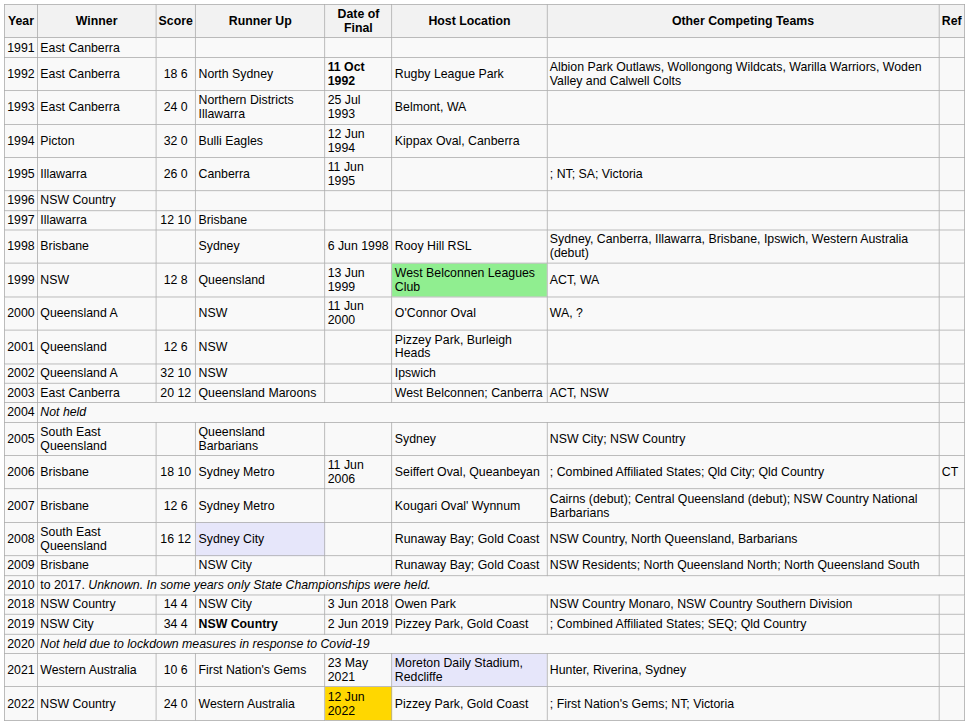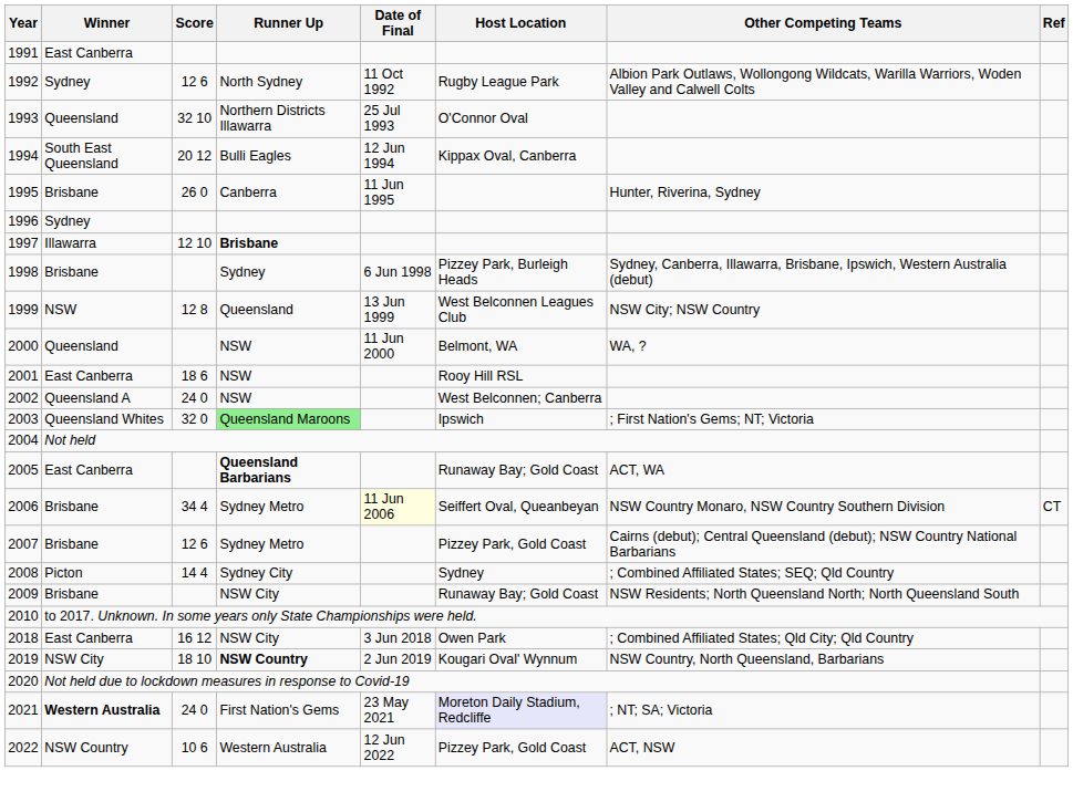1992 | Winner: East Canberra -> Sydney
1992 | Score: 18 6 -> 12 6
1992 | Date of Final: bold -> normal
1993 | Winner: East Canberra -> Queensland
1993 | Score: 24 0 -> 32 10
1993 | Host Location: Belmont, WA -> O'Connor Oval
1994 | Winner: Picton -> South East Queensland
1994 | Score: 32 0 -> 20 12
1995 | Winner: Illawarra -> Brisbane
1995 | Other Competing Teams: ; NT; SA; Victoria -> Hunter, Riverina, Sydney
1996 | Winner: NSW Country -> Sydney
1997 | Runner Up: normal -> bold
1998 | Host Location: Rooy Hill RSL -> Pizzey Park, Burleigh Heads
1999 | Host Location: lightgreen background -> no background
1999 | Other Competing Teams: ACT, WA -> NSW City; NSW Country
2000 | Winner: Queensland A -> Queensland
2000 | Host Location: O'Connor Oval -> Belmont, WA
2001 | Winner: Queensland -> East Canberra
2001 | Score: 12 6 -> 18 6
2001 | Host Location: Pizzey Park, Burleigh Heads -> Rooy Hill RSL
2002 | Score: 32 10 -> 24 0
2002 | Host Location: Ipswich -> West Belconnen; Canberra
2003 | Winner: East Canberra -> Queensland Whites
2003 | Score: 20 12 -> 32 0
2003 | Runner Up: no background -> lightgreen background
2003 | Host Location: West Belconnen; Canberra -> Ipswich
2003 | Other Competing Teams: ACT, NSW -> ; First Nation's Gems; NT; Victoria
2005 | Winner: South East Queensland -> East Canberra
2005 | Runner Up: normal -> bold
2005 | Host Location: Sydney -> Runaway Bay; Gold Coast
2005 | Other Competing Teams: NSW City; NSW Country -> ACT, WA
2006 | Score: 18 10 -> 34 4
2006 | Date of Final: no background -> lightyellow background
2006 | Other Competing Teams: ; Combined Affiliated States; Qld City; Qld Country -> NSW Country Monaro, NSW Country Southern Division
2007 | Host Location: Kougari Oval' Wynnum -> Pizzey Park, Gold Coast
2008 | Winner: South East Queensland -> Picton
2008 | Score: 16 12 -> 14 4
2008 | Runner Up: lavender background -> no background
2008 | Host Location: Runaway Bay; Gold Coast -> Sydney
2008 | Other Competing Teams: NSW Country, North Queensland, Barbarians -> ; Combined Affiliated States; SEQ; Qld Country
2018 | Winner: NSW Country -> East Canberra
2018 | Score: 14 4 -> 16 12
2018 | Other Competing Teams: NSW Country Monaro, NSW Country Southern Division -> ; Combined Affiliated States; Qld City; Qld Country
2019 | Score: 34 4 -> 18 10
2019 | Host Location: Pizzey Park, Gold Coast -> Kougari Oval' Wynnum
2019 | Other Competing Teams: ; Combined Affiliated States; SEQ; Qld Country -> NSW Country, North Queensland, Barbarians
2021 | Winner: normal -> bold
2021 | Score: 10 6 -> 24 0
2021 | Other Competing Teams: Hunter, Riverina, Sydney -> ; NT; SA; Victoria
2022 | Score: 24 0 -> 10 6
2022 | Date of Final: gold background -> no background
2022 | Other Competing Teams: ; First Nation's Gems; NT; Victoria -> ACT, NSW
